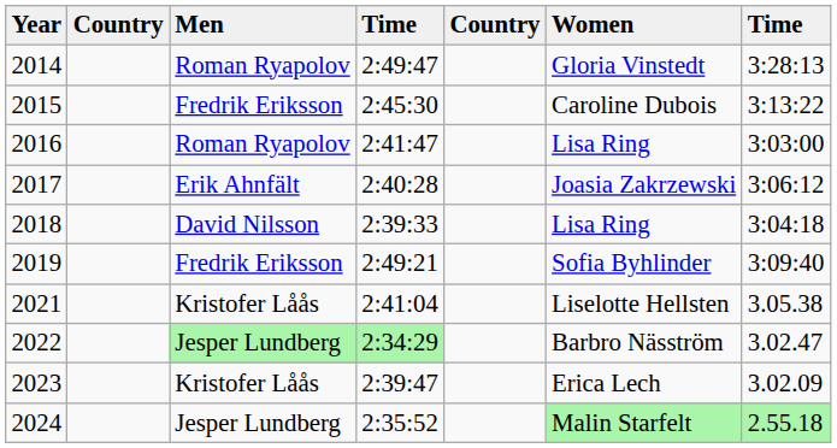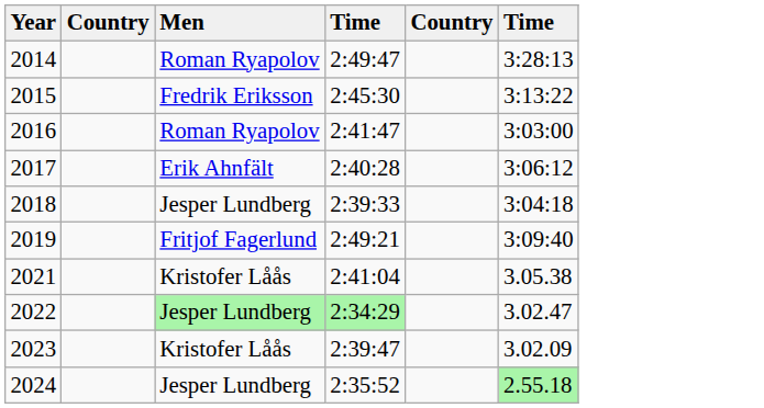- column: Women | Gloria Vinstedt | Caroline Dubois | Lisa Ring | Joasia Zakrzewski | Lisa Ring | Sofia Byhlinder | Liselotte Hellsten | Barbro Näsström | Erica Lech | Malin Starfelt
2018 | Men: David Nilsson -> Jesper Lundberg
2019 | Men: Fredrik Eriksson -> Fritjof Fagerlund
